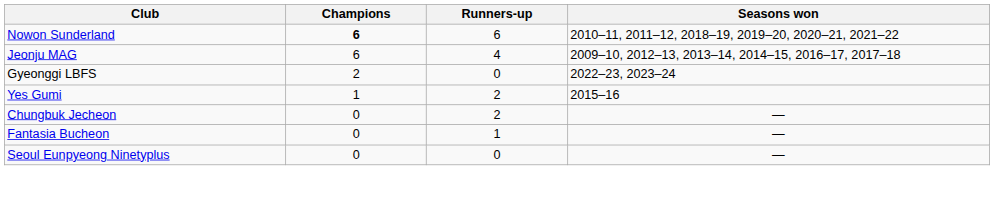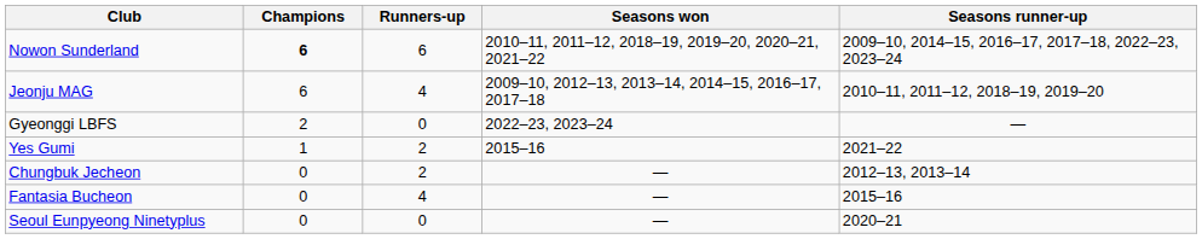+ column: Seasons runner-up | 2009–10, 2014–15, 2016–17, 2017–18, 2022–23, 2023–24 | 2010–11, 2011–12, 2018–19, 2019–20 | — | 2021–22 | 2012–13, 2013–14 | 2015–16 | 2020–21
Fantasia Bucheon | Runners-up: 1 -> 4
